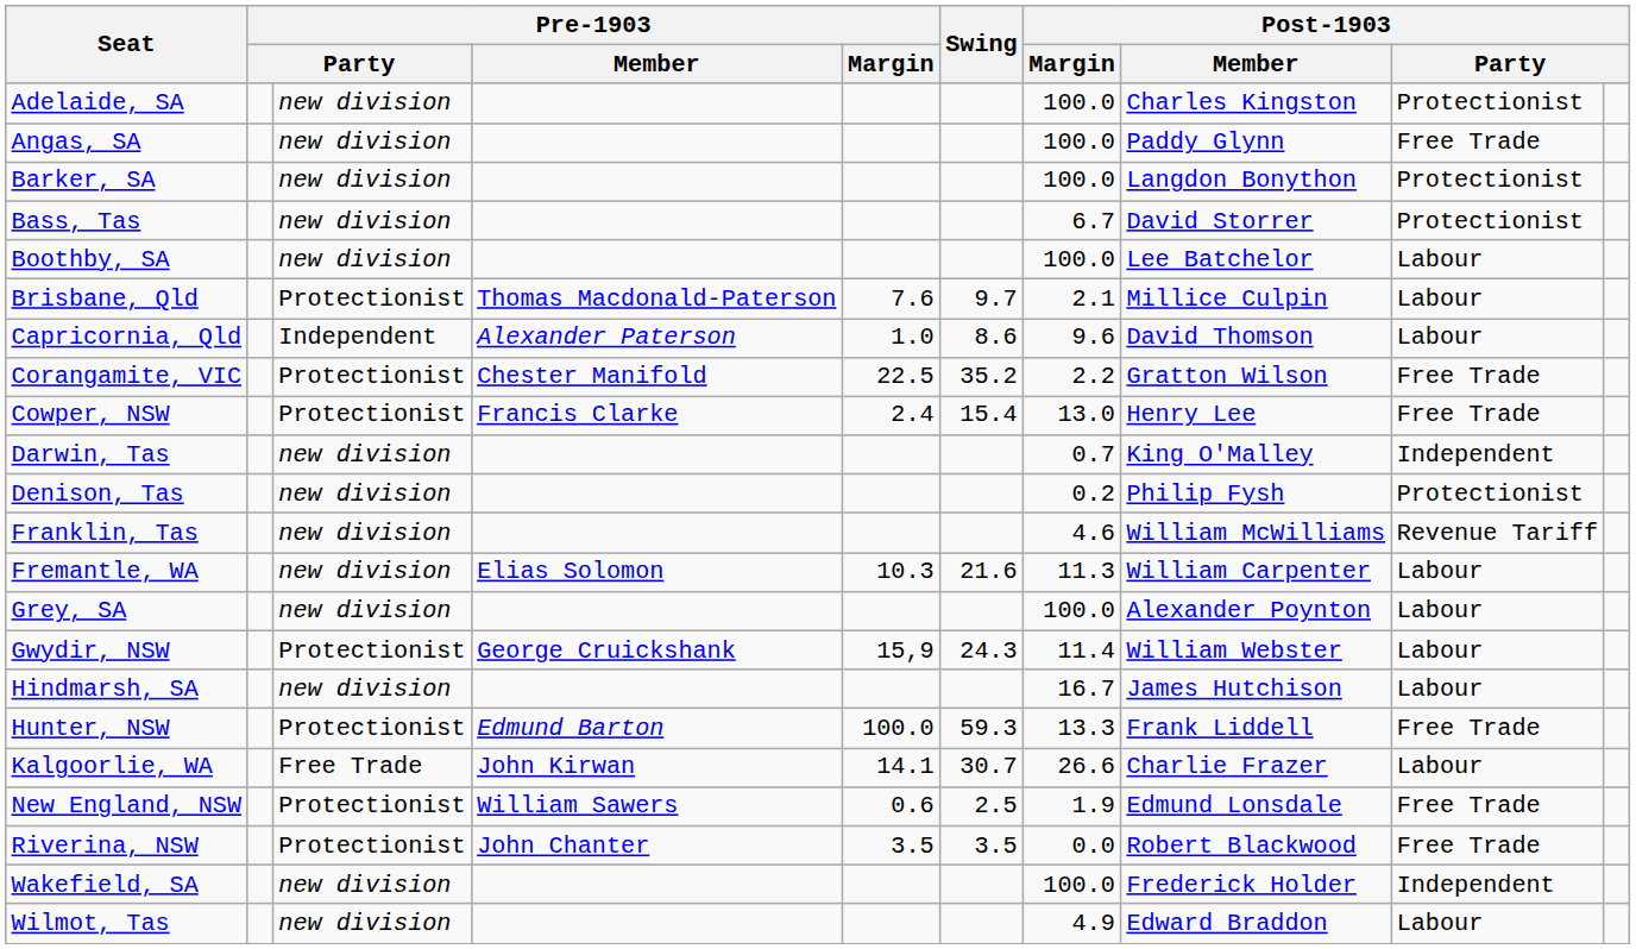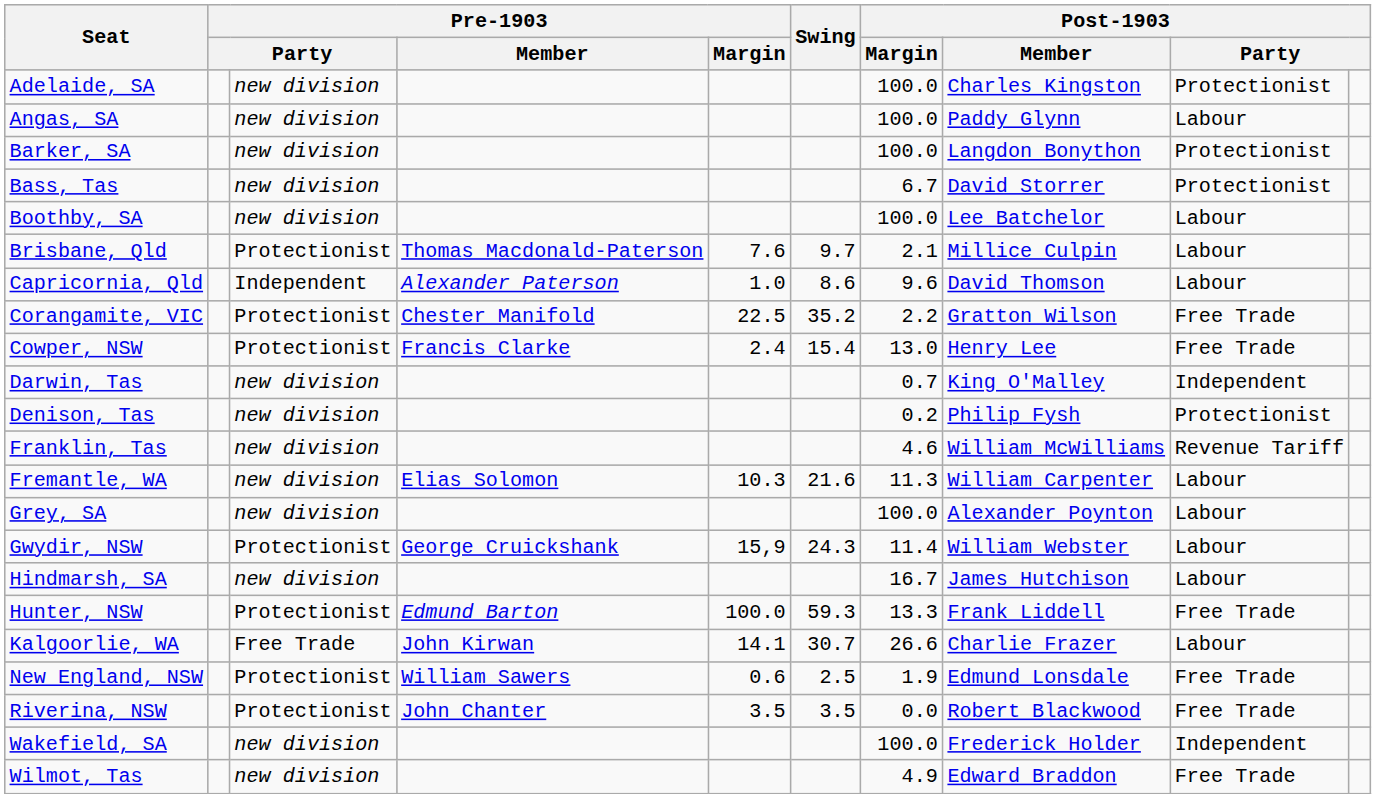Angas, SA | column 9: Free Trade -> Labour
Wilmot, Tas | column 9: Labour -> Free Trade
